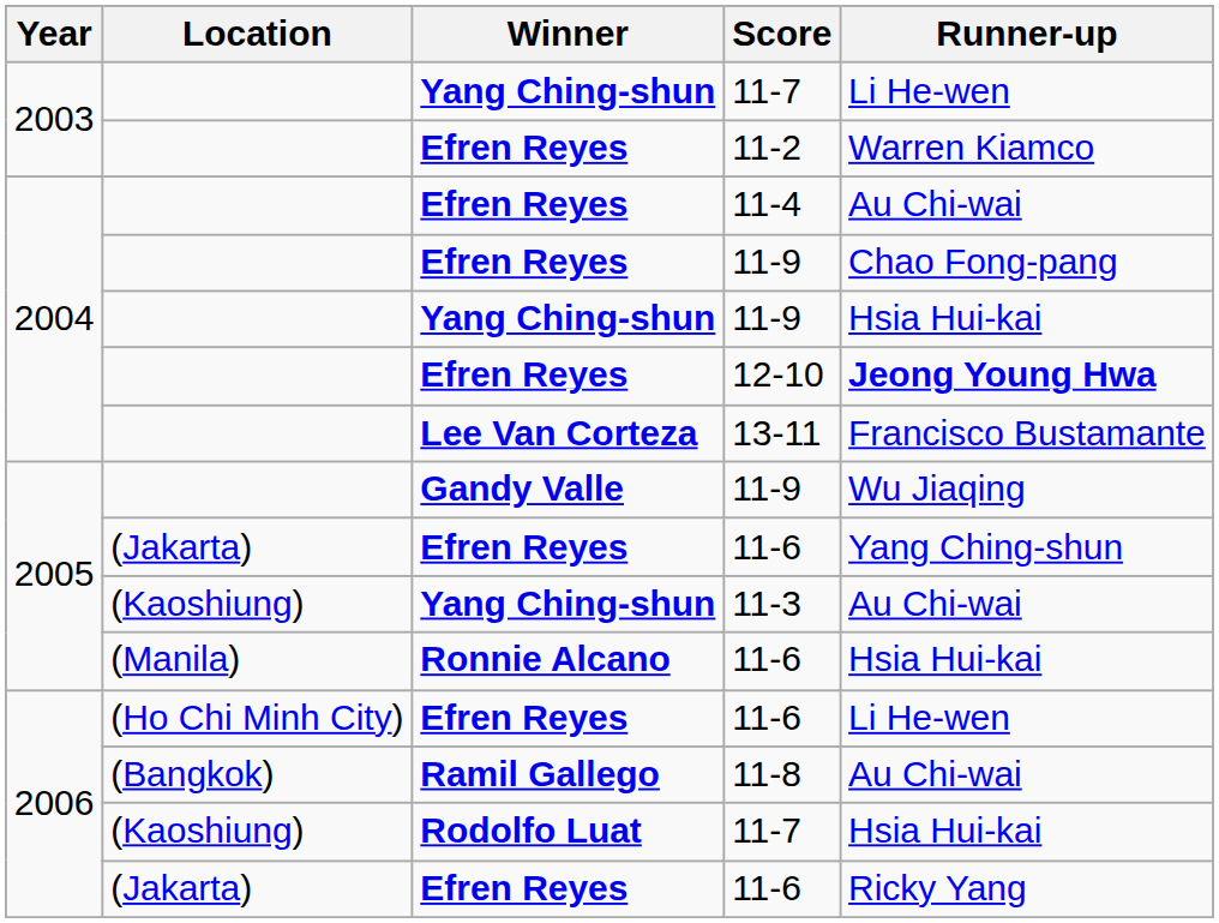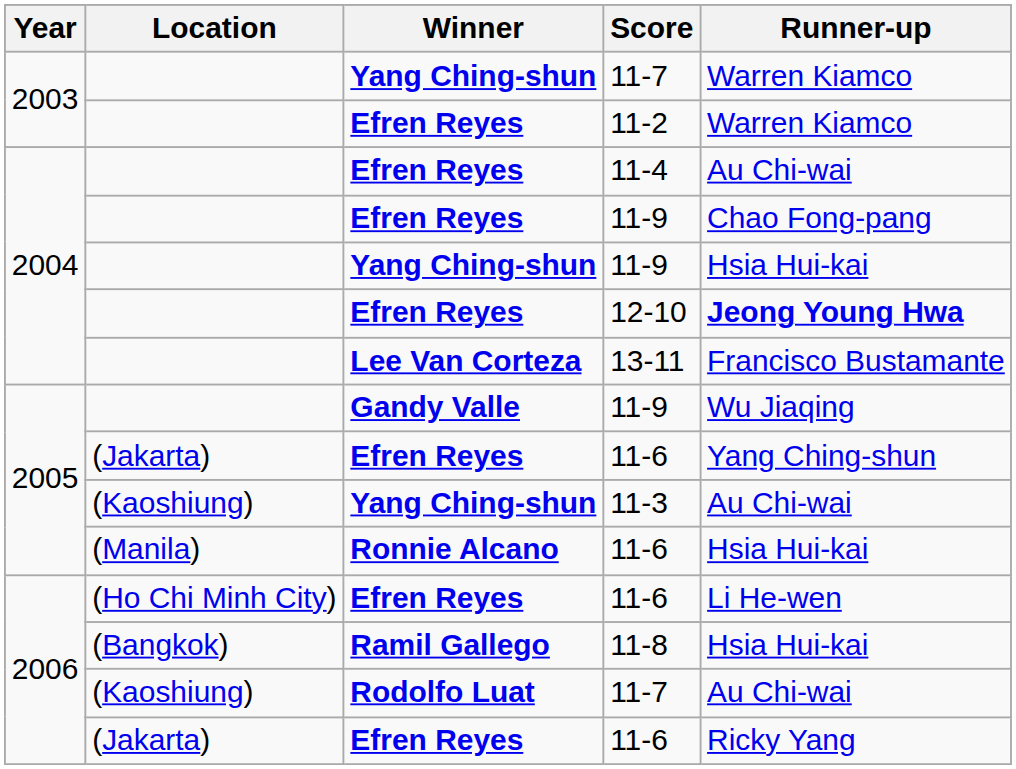Yang Ching-shun / 11-7 | Runner-up: Li He-wen -> Warren Kiamco
11-8 | Runner-up: Au Chi-wai -> Hsia Hui-kai
Rodolfo Luat / 11-7 | Runner-up: Hsia Hui-kai -> Au Chi-wai
